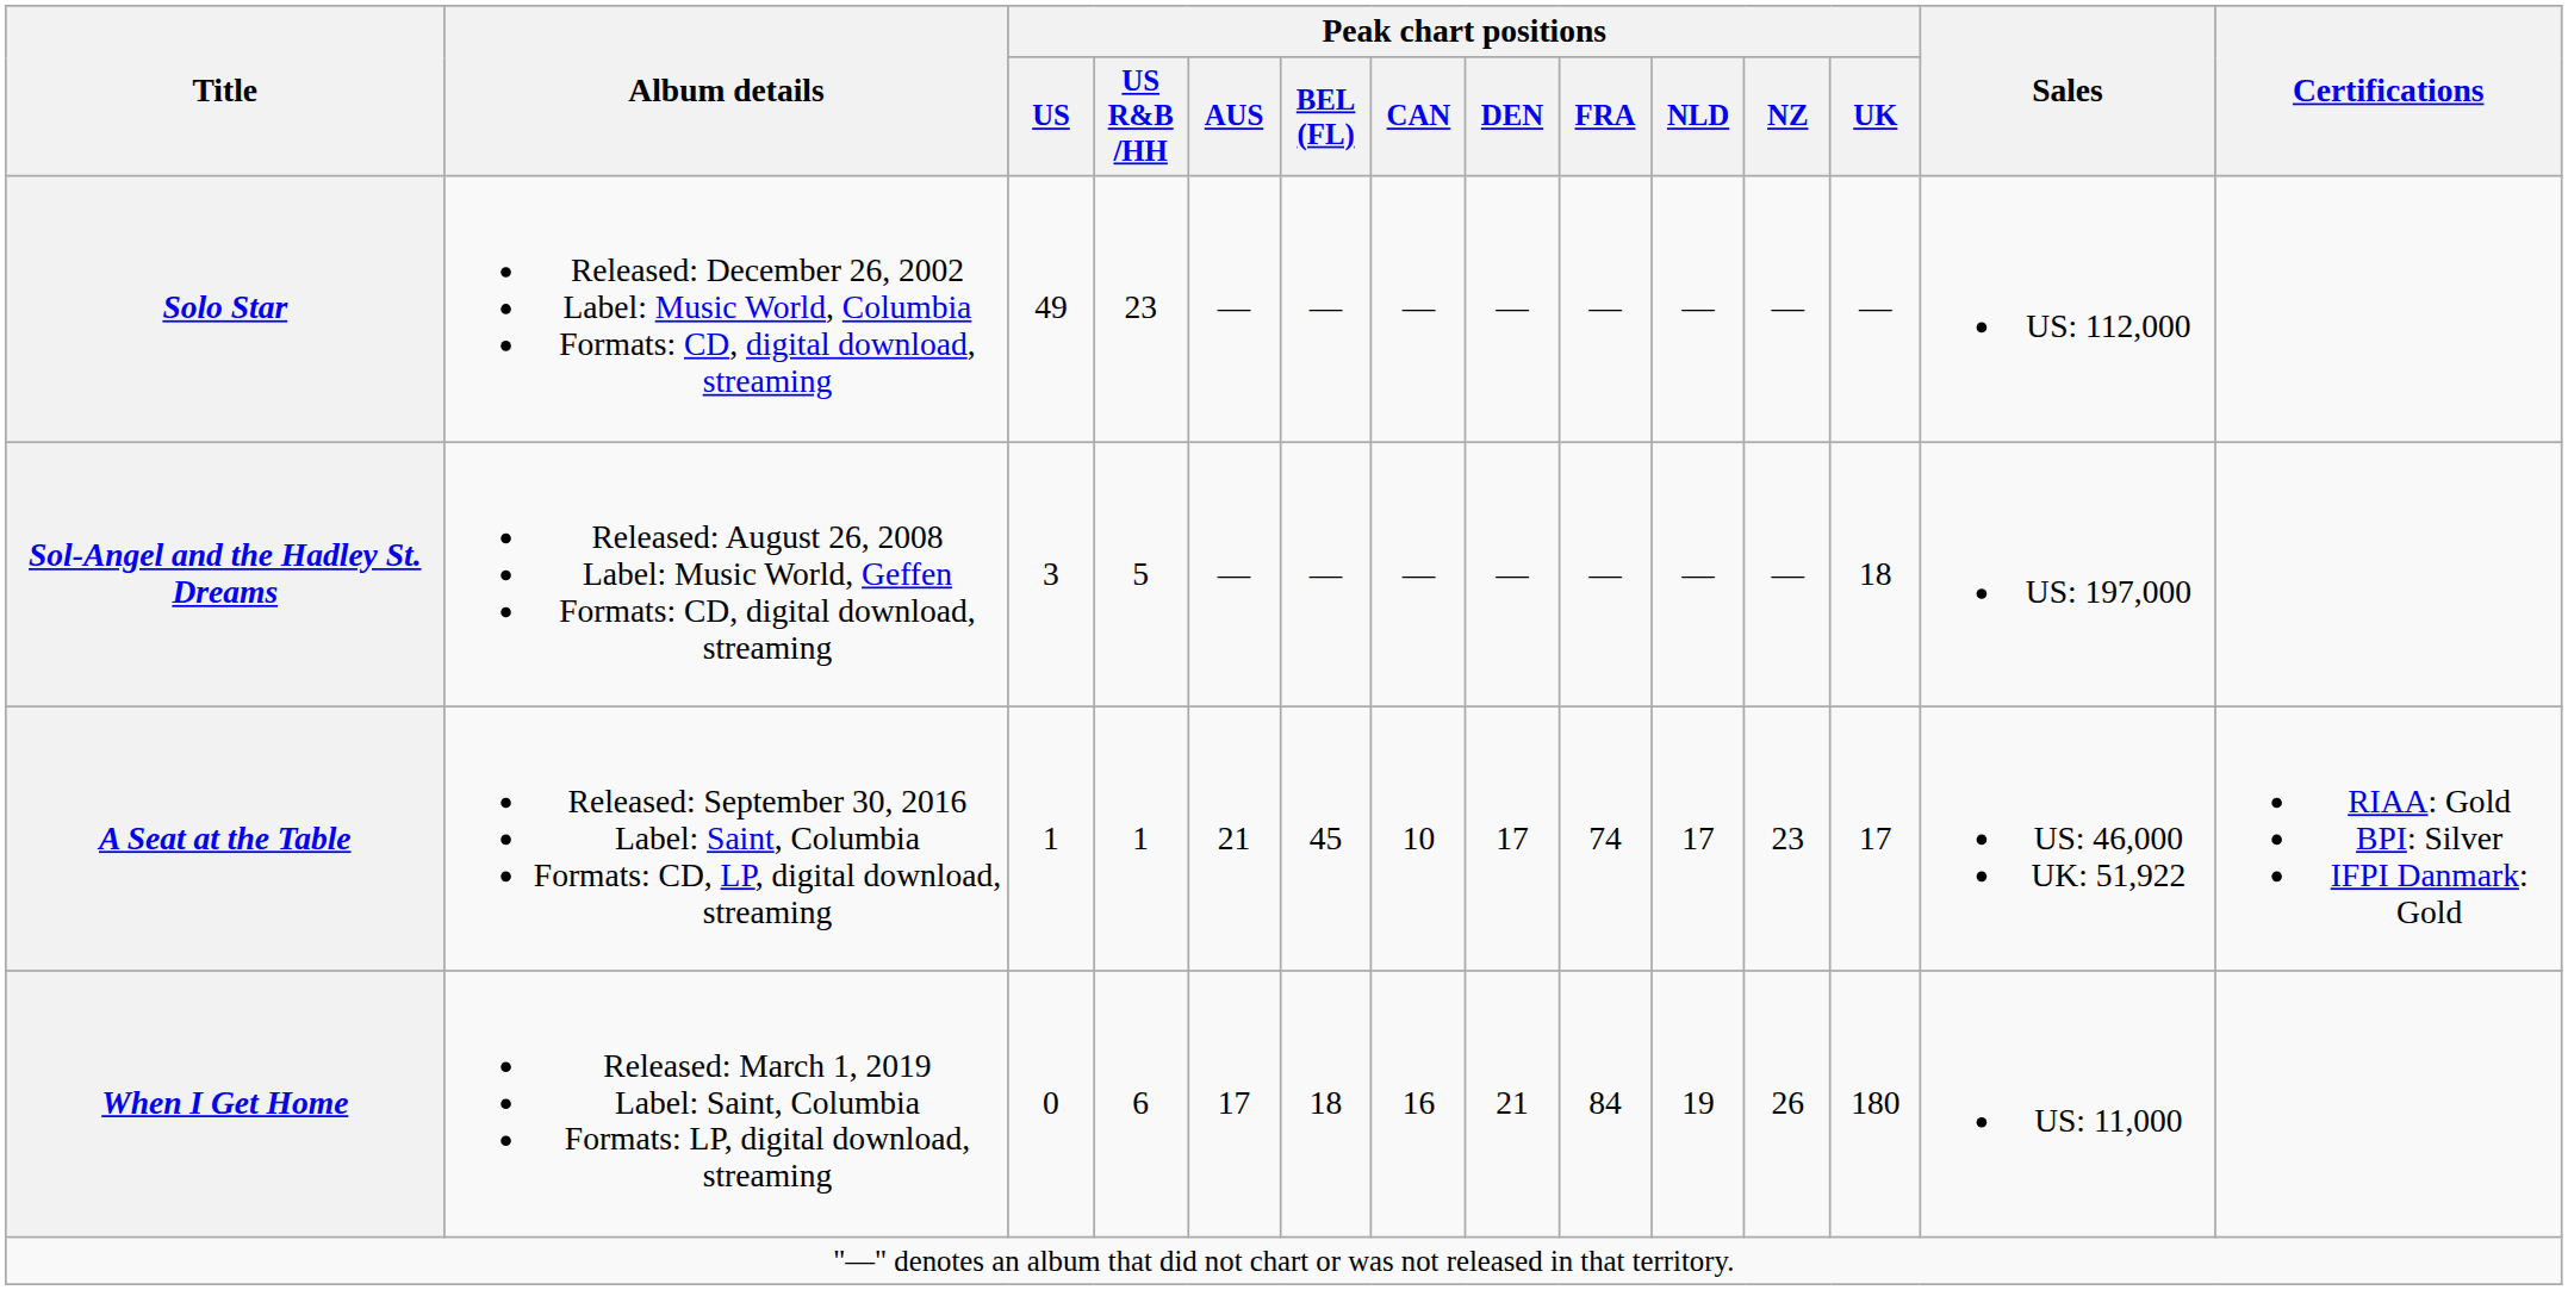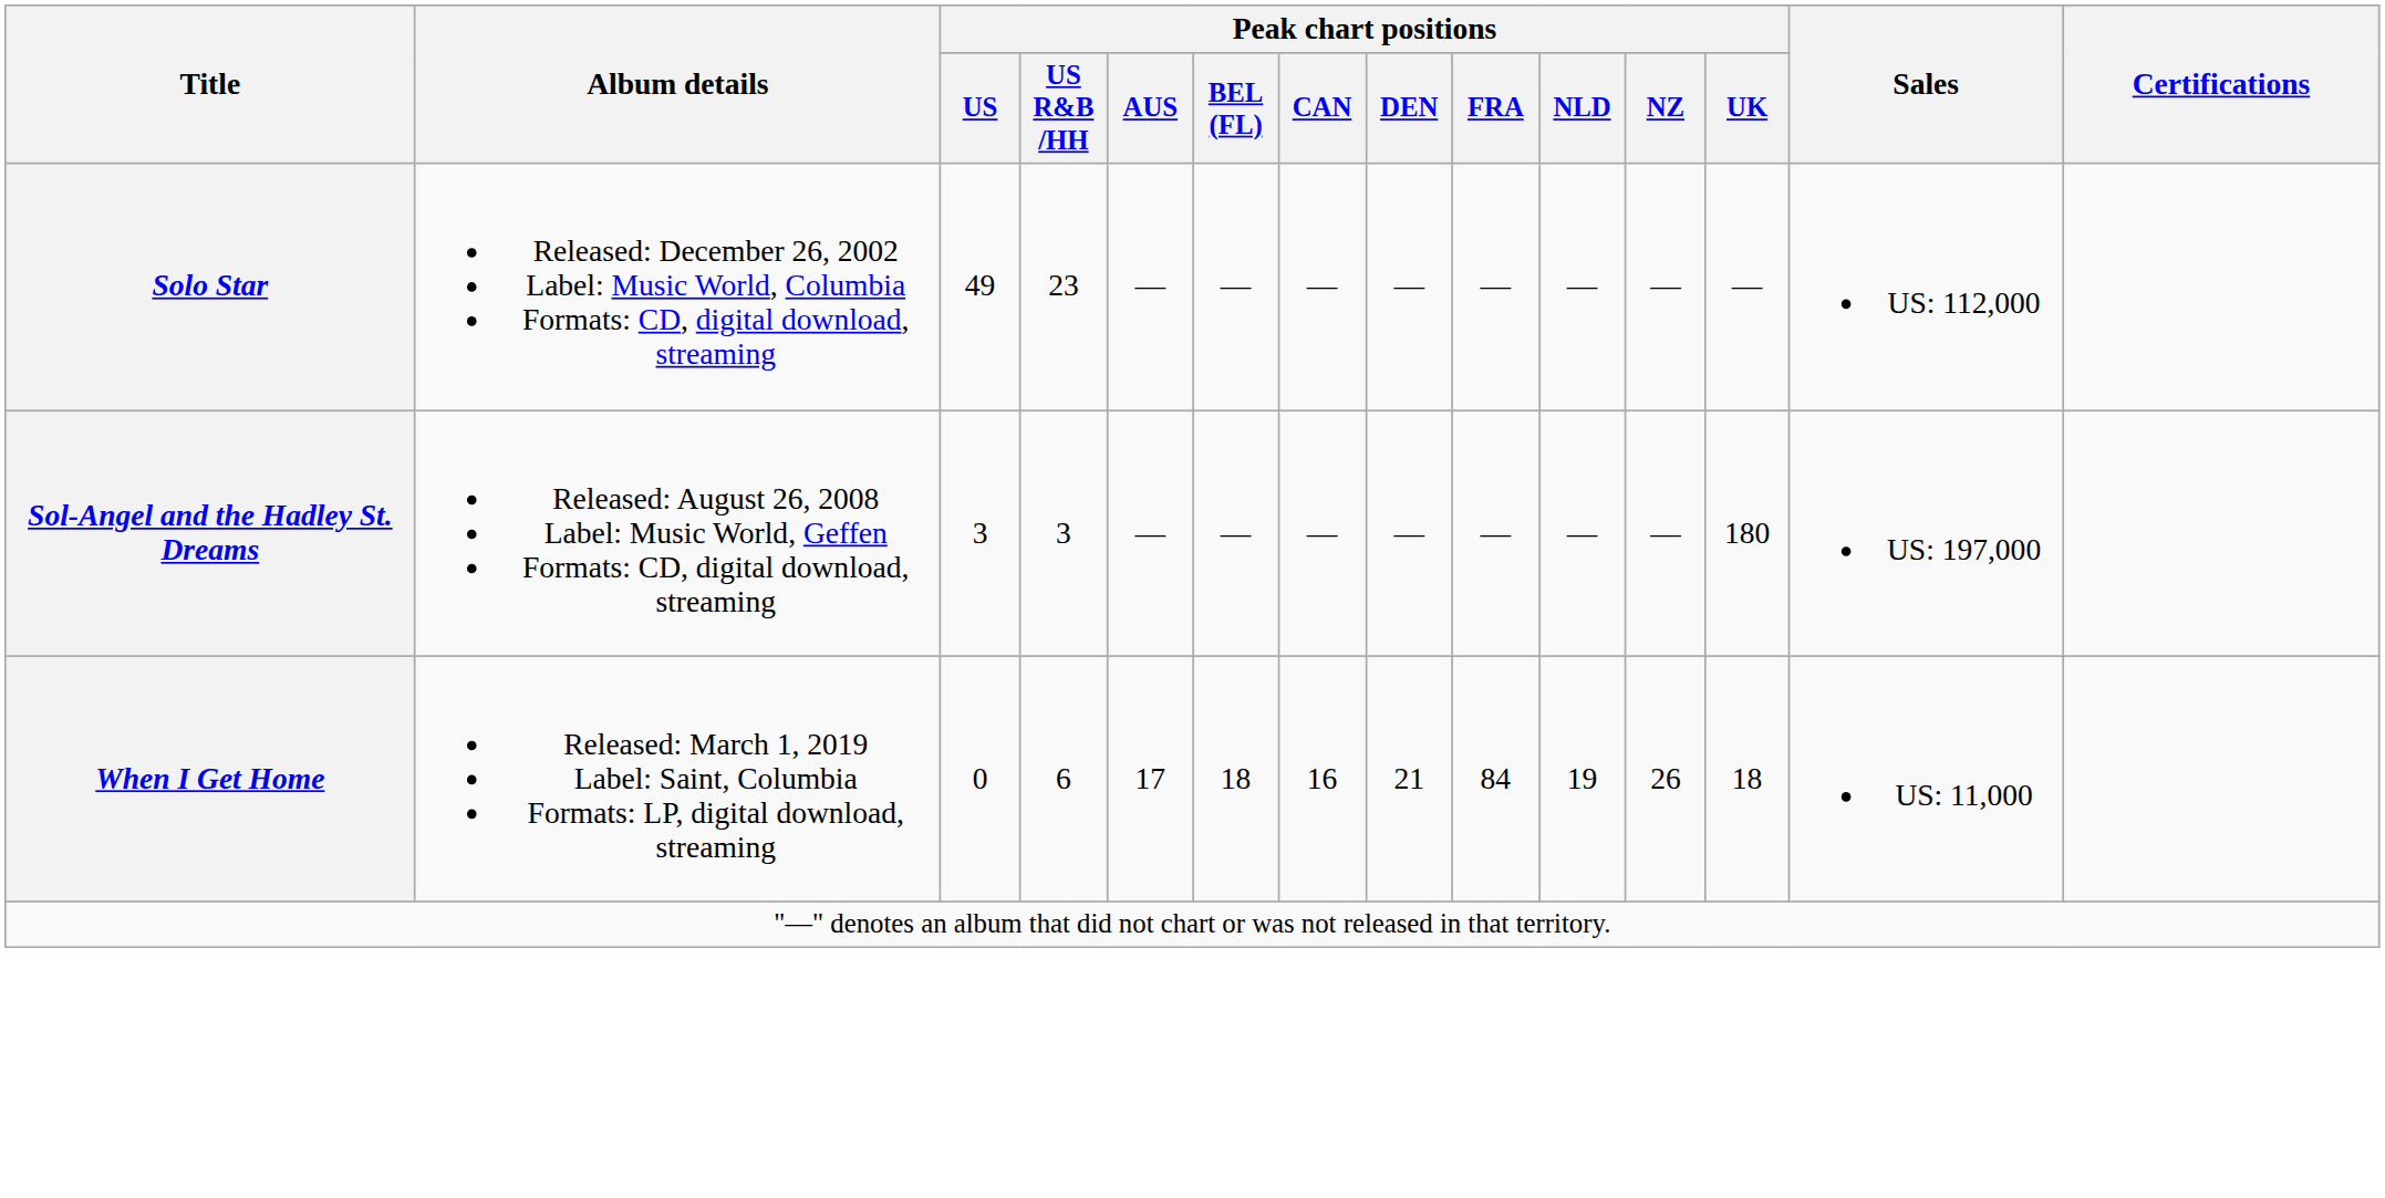Sol-Angel and the Hadley St. Dreams | Peak chart positions / US R&B /HH: 5 -> 3
Sol-Angel and the Hadley St. Dreams | Peak chart positions / UK: 18 -> 180
- row: A Seat at the Table | Released: September 30, 2016 Label: Saint, Columbia Formats: CD, LP, digital download, streaming | 1 | 1 | 21 | 45 | 10 | 17 | 74 | 17 | 23 | 17 | US: 46,000 UK: 51,922 | RIAA: Gold BPI: Silver IFPI Danmark: Gold
When I Get Home | Peak chart positions / UK: 180 -> 18
